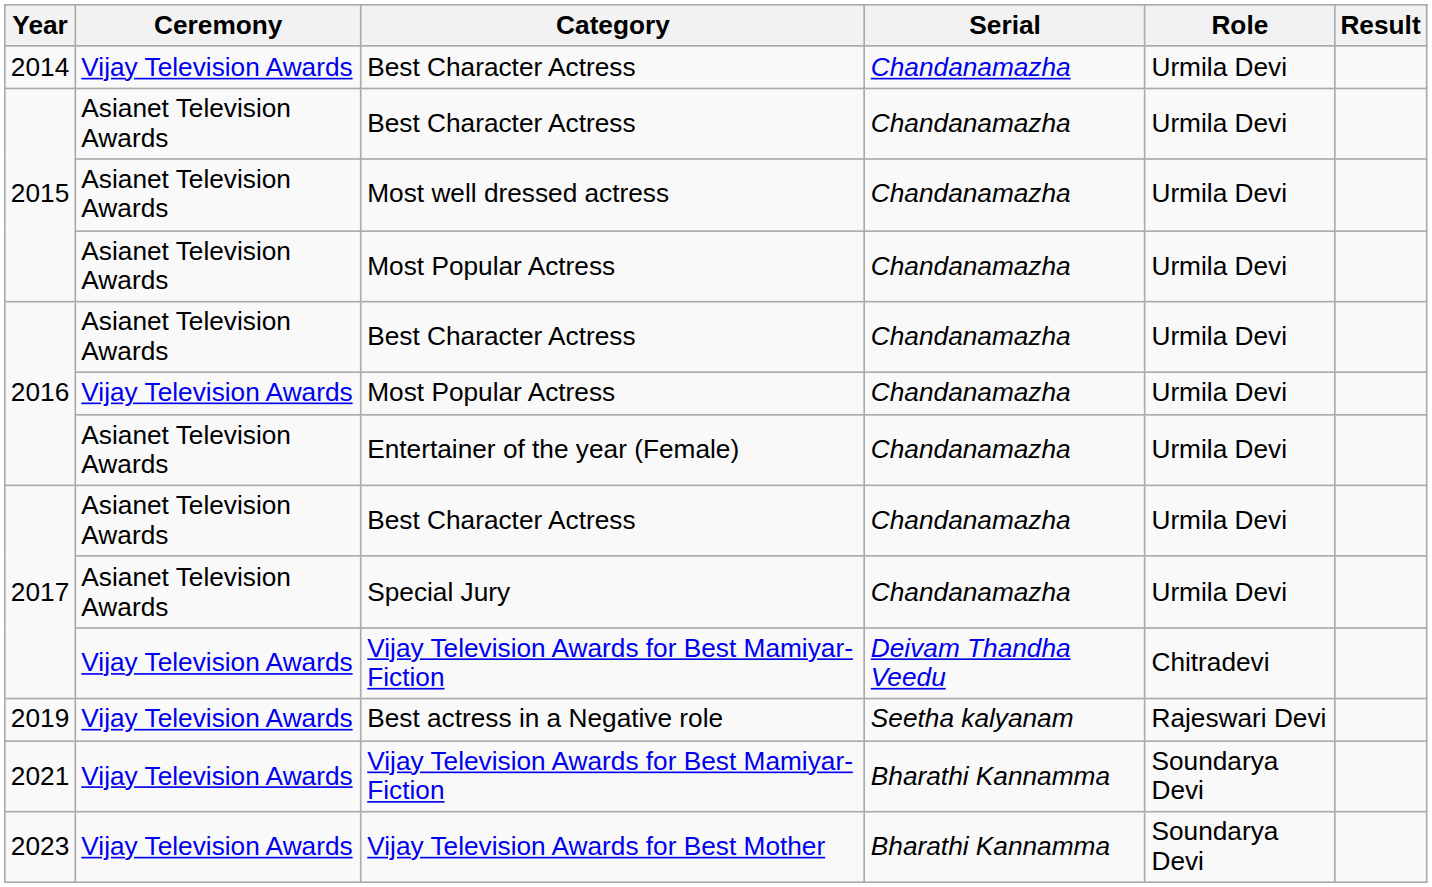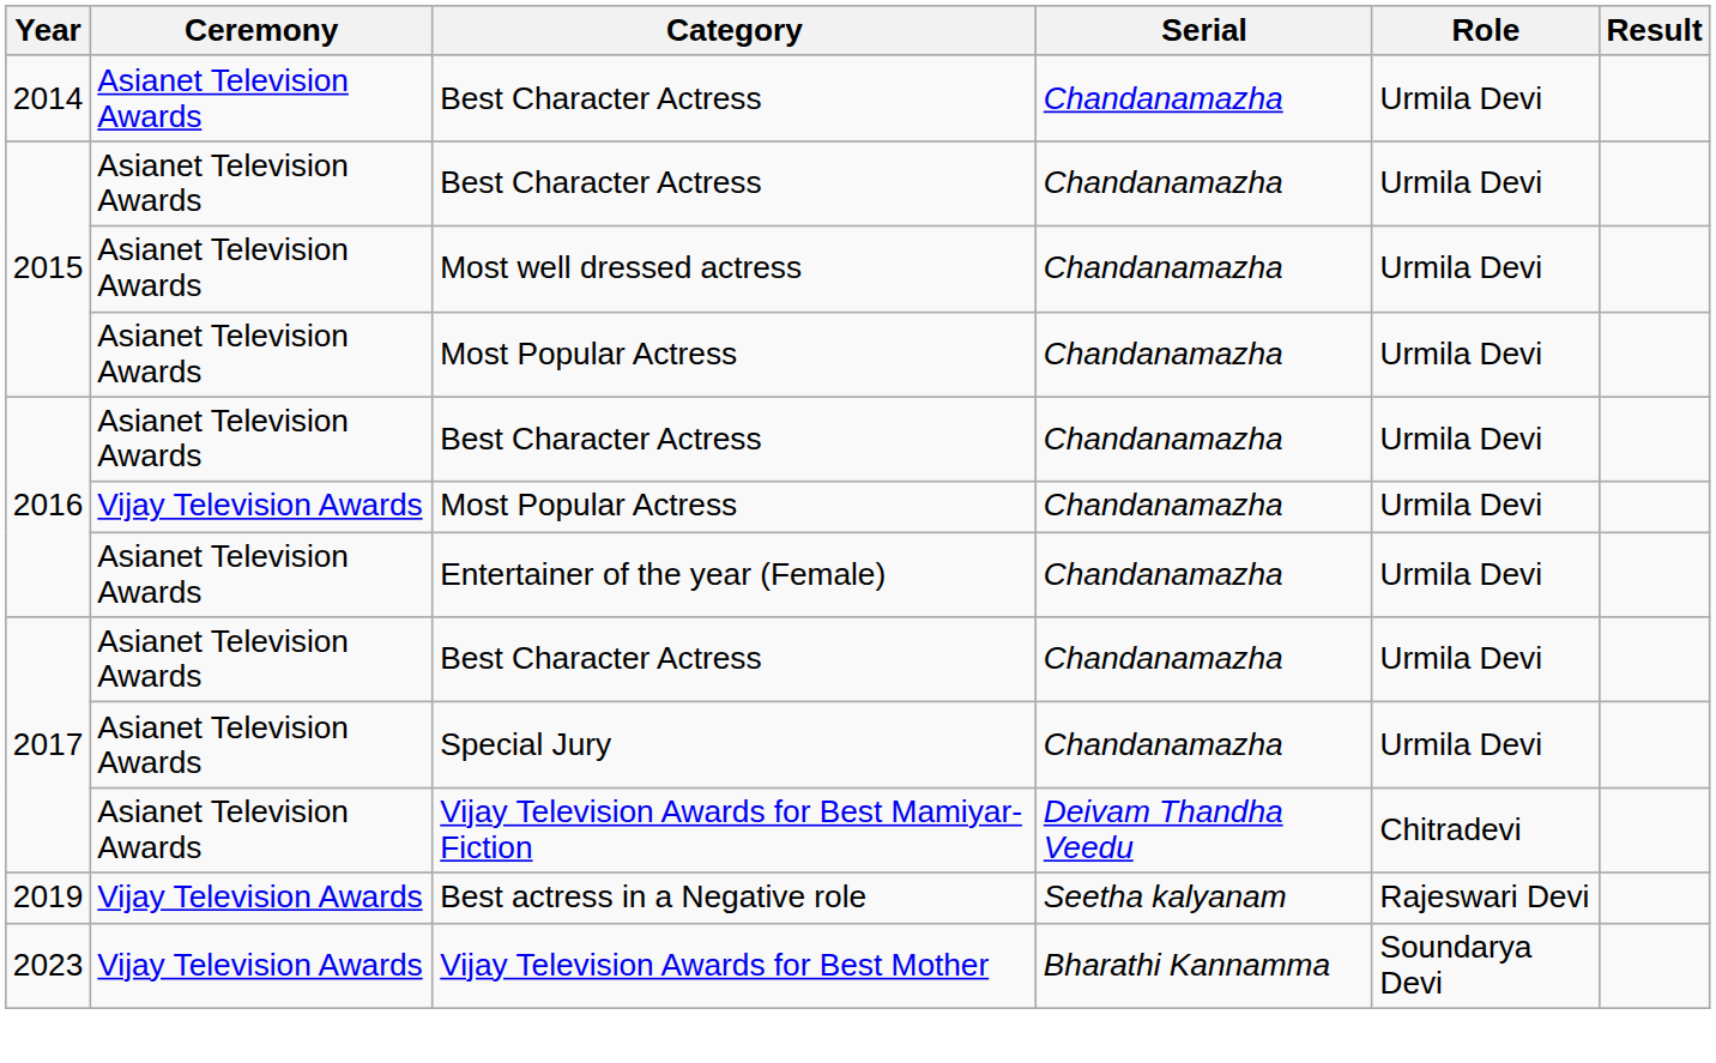2014 / Best Character Actress | Ceremony: Vijay Television Awards -> Asianet Television Awards
2017 / Vijay Television Awards for Best Mamiyar-Fiction | Ceremony: Vijay Television Awards -> Asianet Television Awards
- row: 2021 | Vijay Television Awards | Vijay Television Awards for Best Mamiyar-Fiction | Bharathi Kannamma | Soundarya Devi
